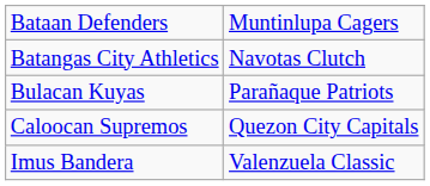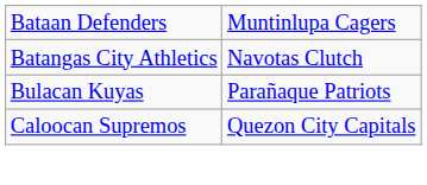- row: Imus Bandera | Valenzuela Classic
